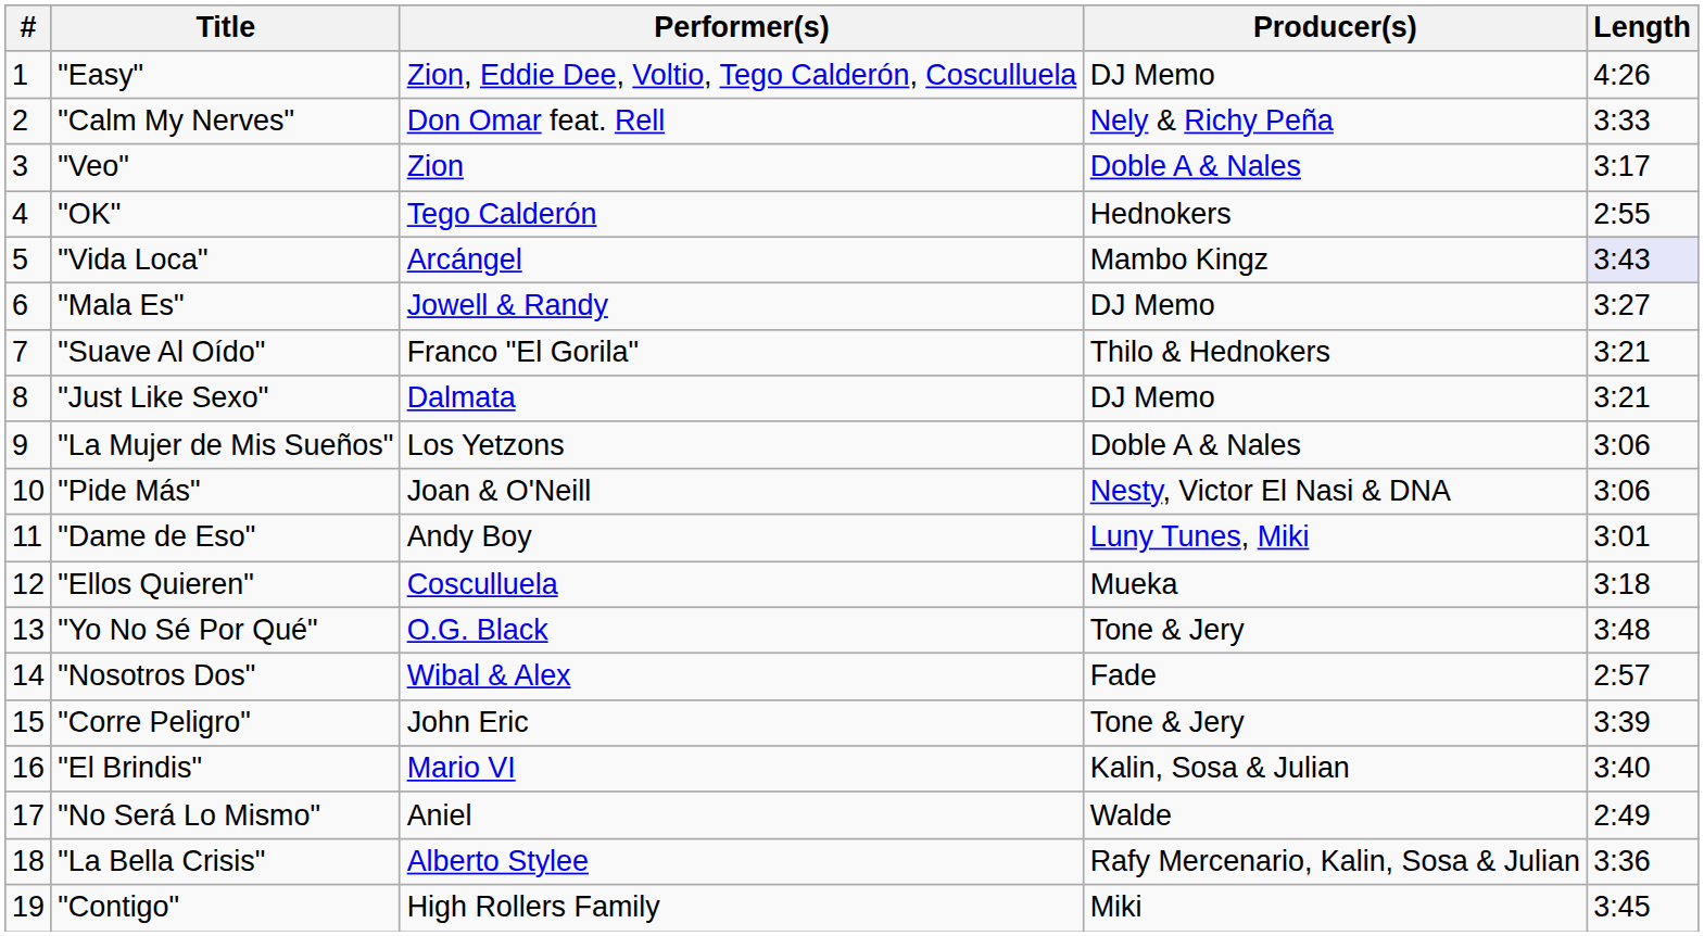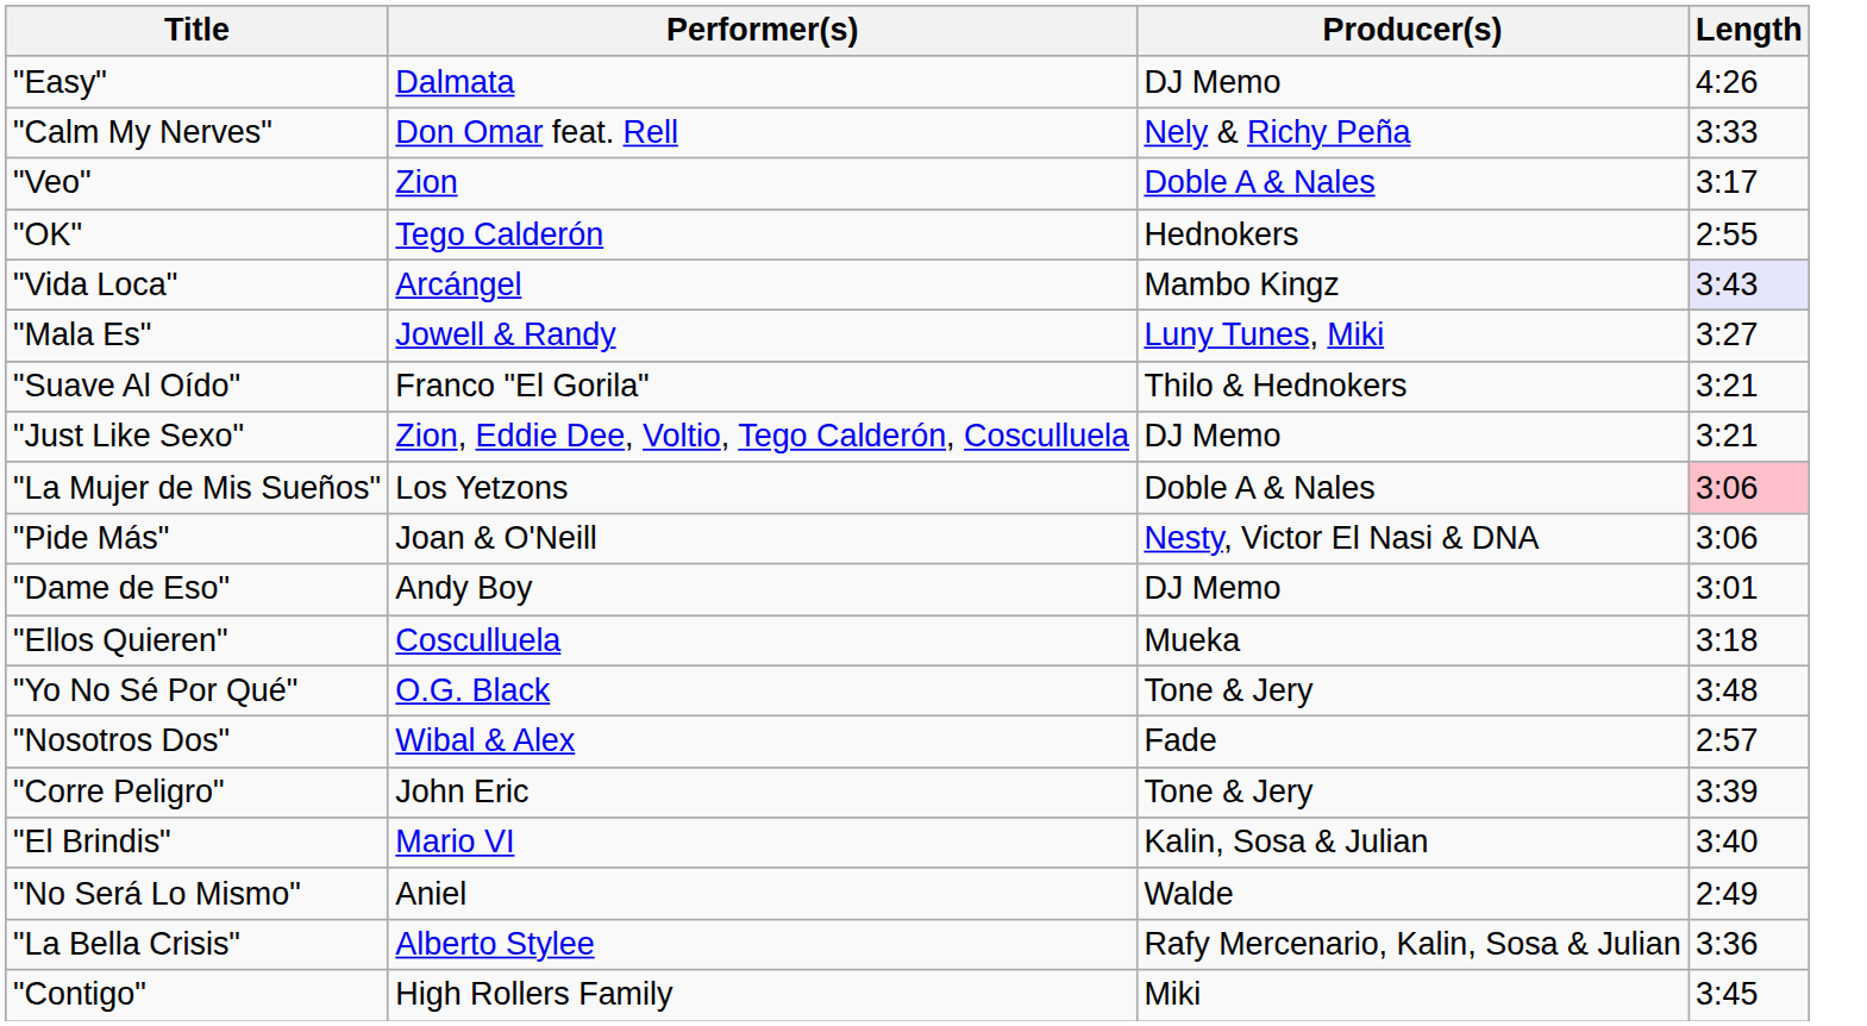- column: # | 1 | 2 | 3 | 4 | 5 | 6 | 7 | 8 | 9 | 10 | 11 | 12 | 13 | 14 | 15 | 16 | 17 | 18 | 19
"Easy" | Performer(s): Zion, Eddie Dee, Voltio, Tego Calderón, Cosculluela -> Dalmata
"Mala Es" | Producer(s): DJ Memo -> Luny Tunes, Miki
"Just Like Sexo" | Performer(s): Dalmata -> Zion, Eddie Dee, Voltio, Tego Calderón, Cosculluela
"La Mujer de Mis Sueños" | Length: no background -> pink background
"Dame de Eso" | Producer(s): Luny Tunes, Miki -> DJ Memo
